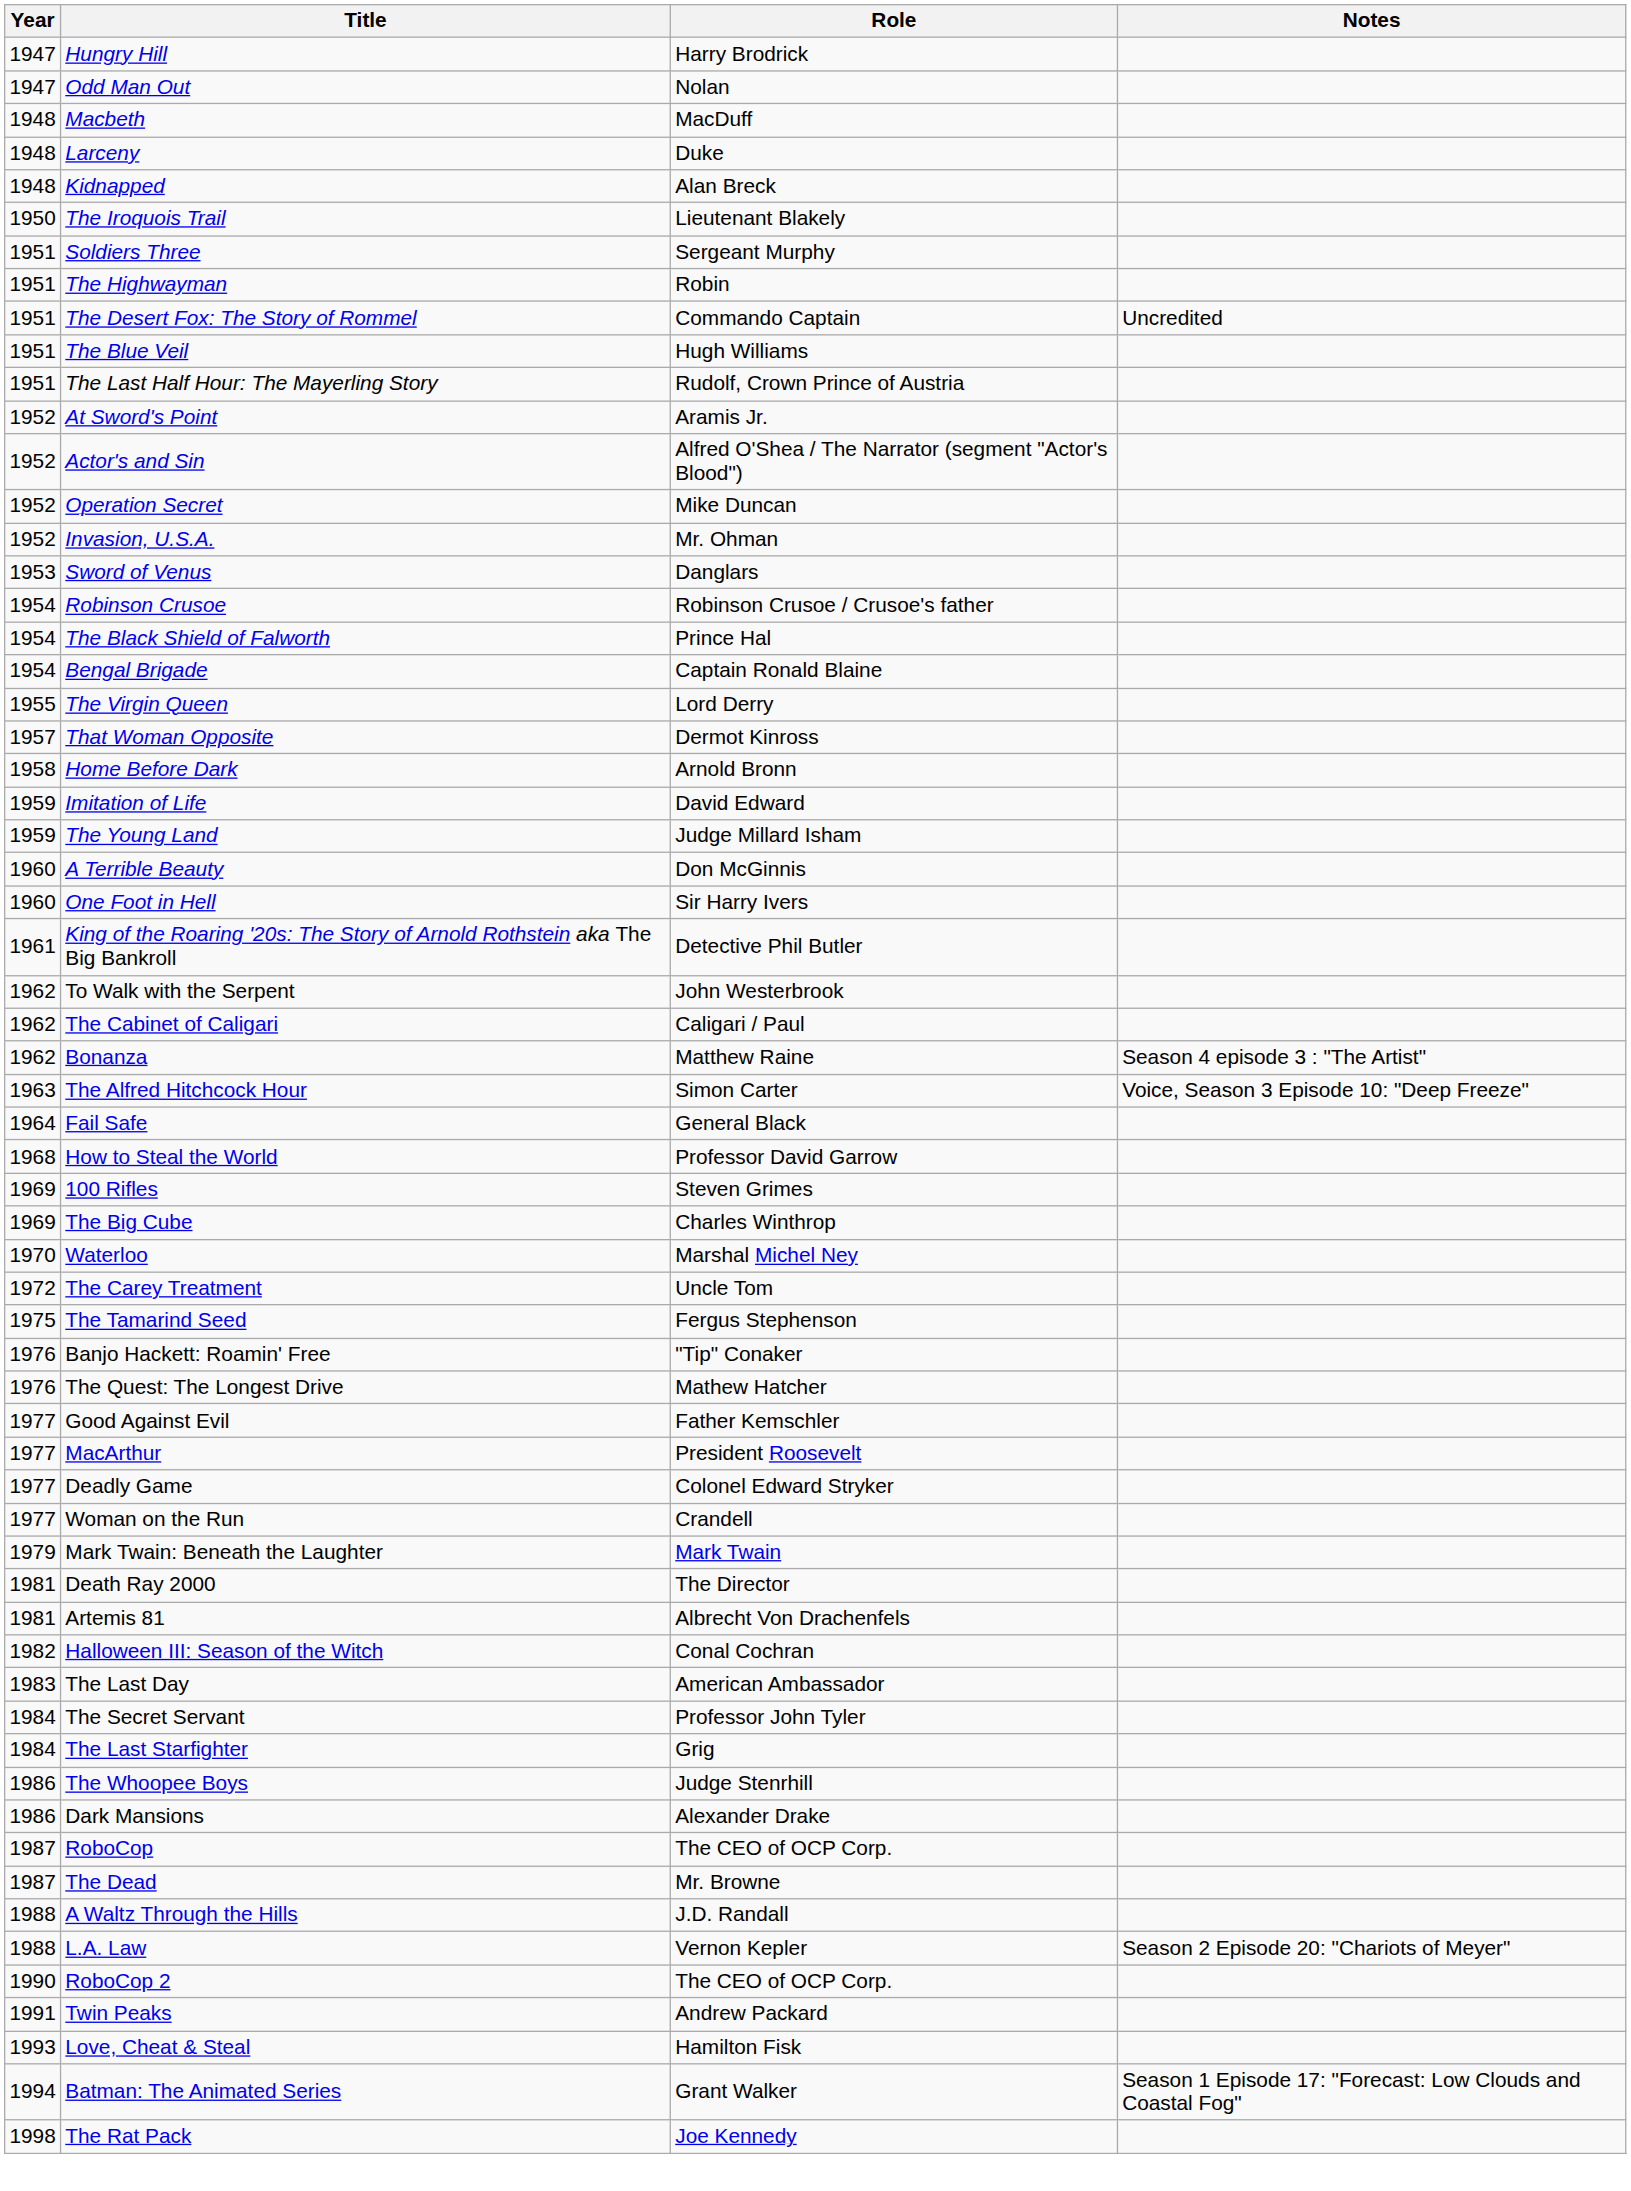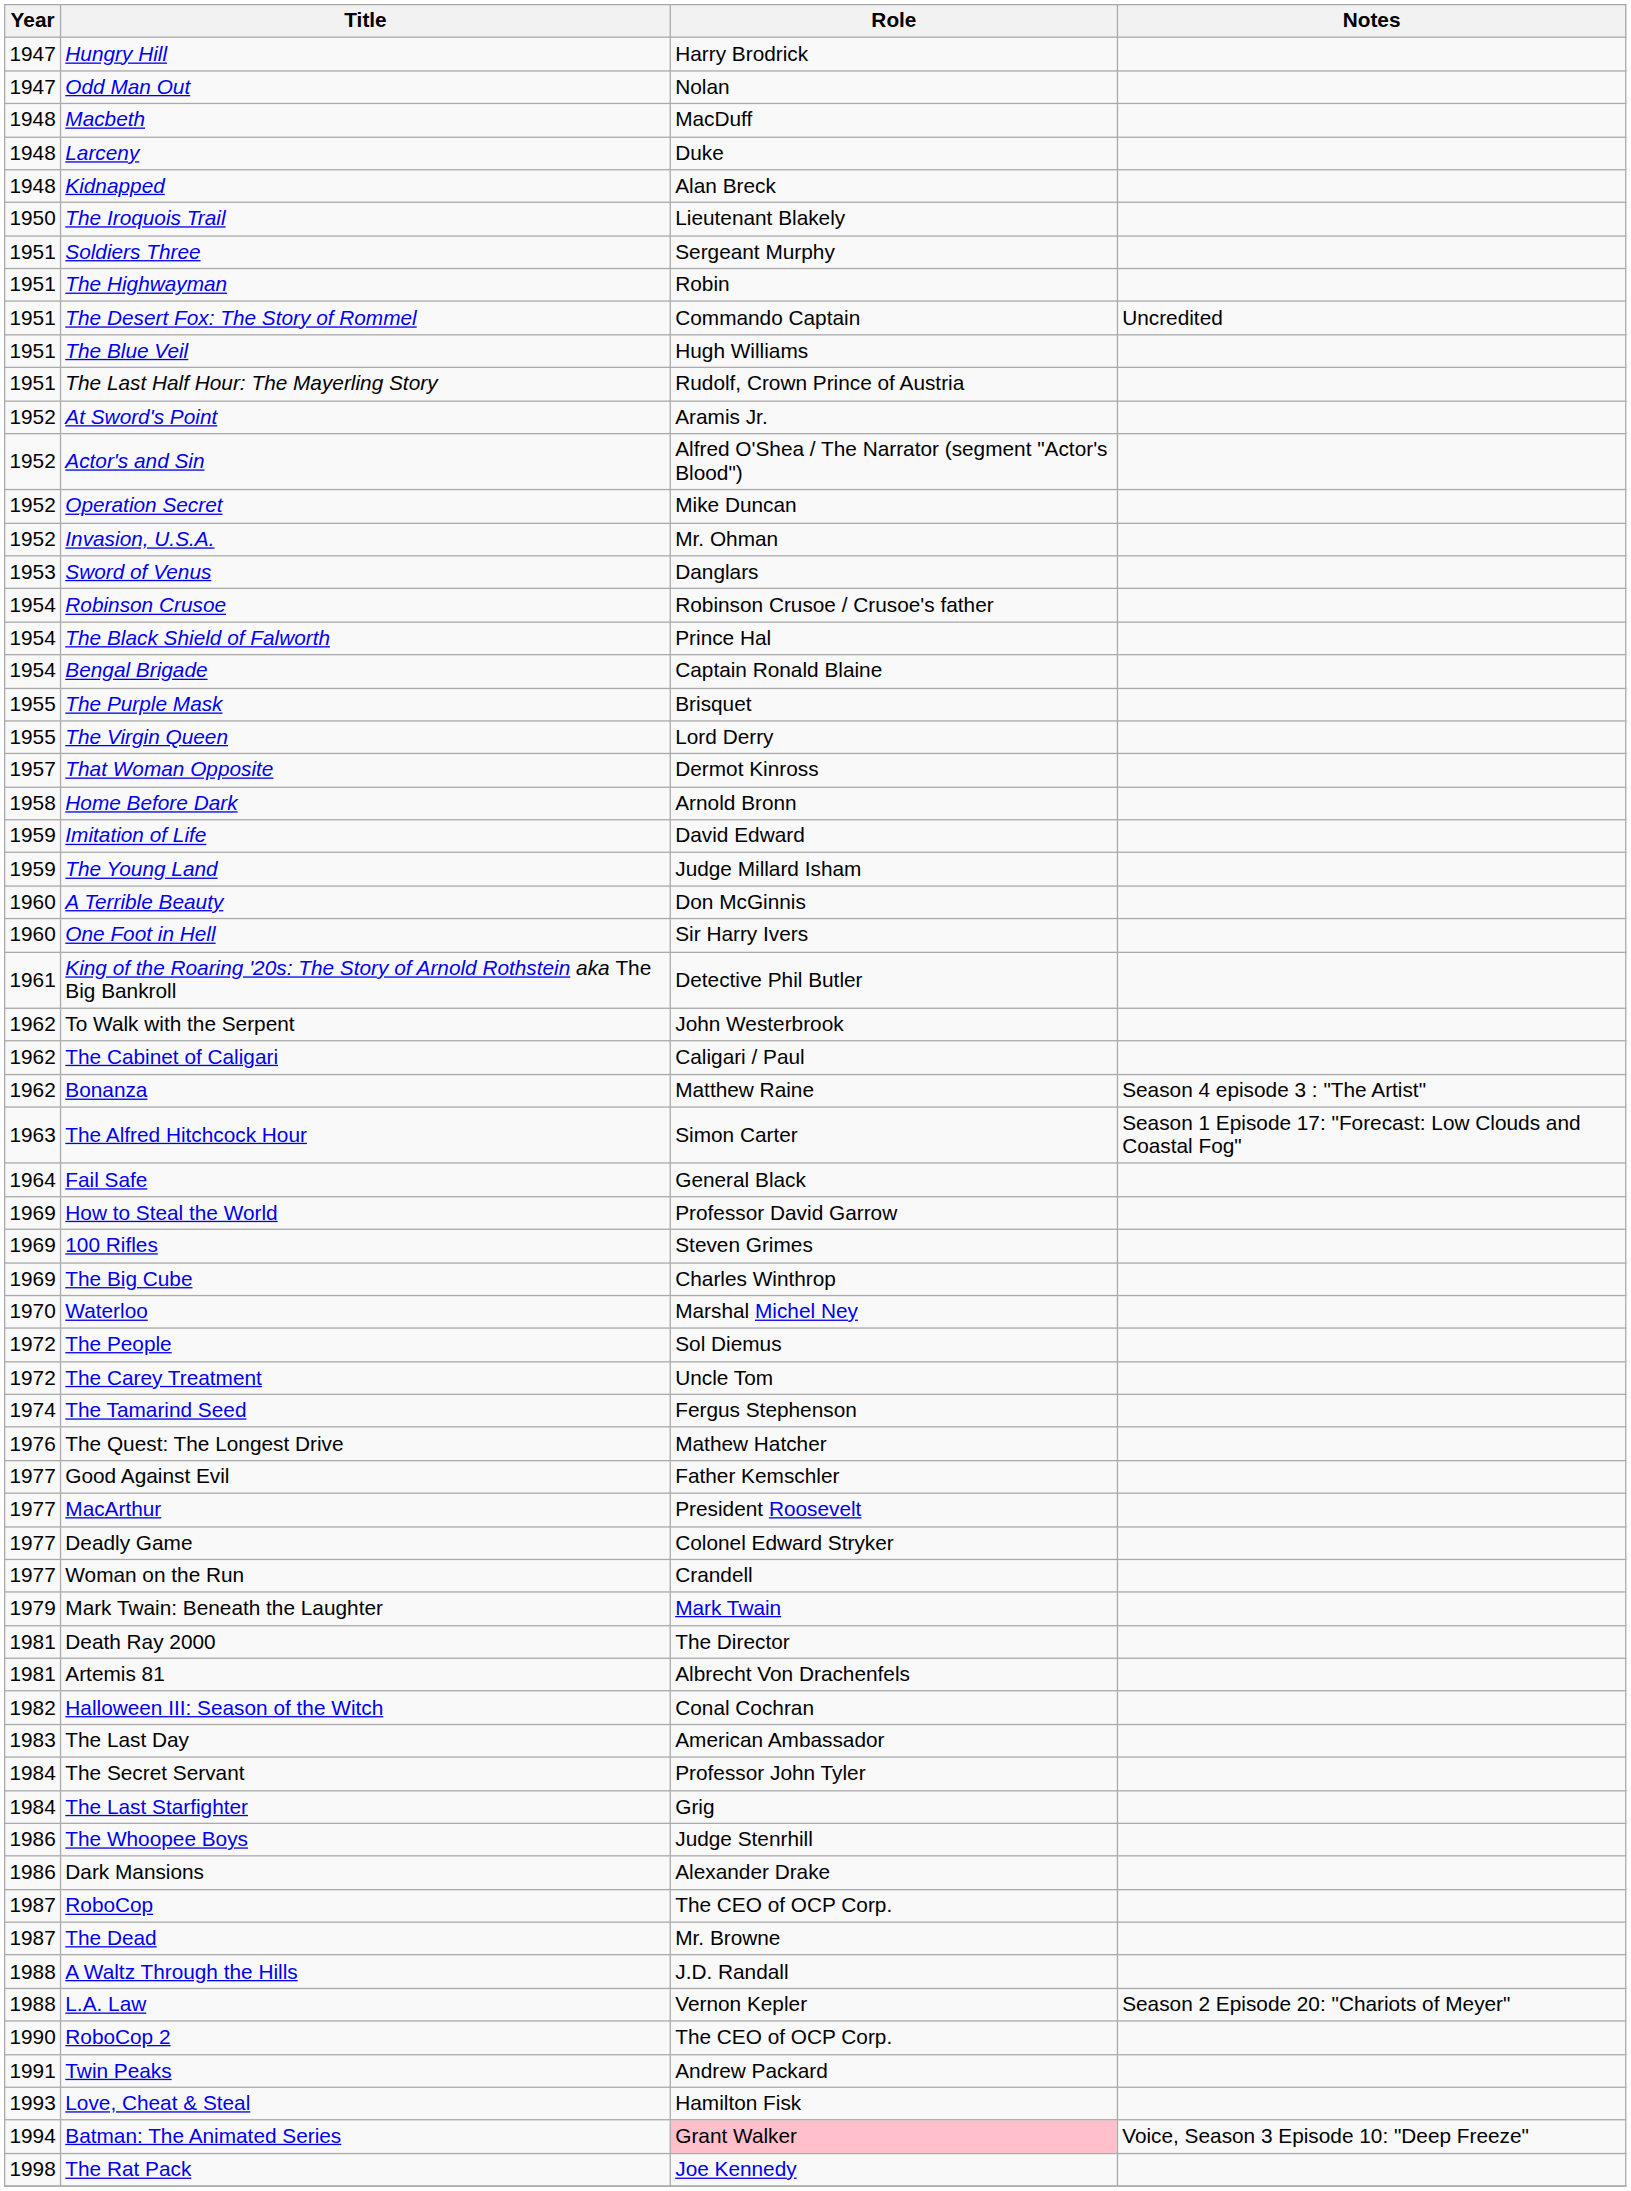+ row: 1955 | The Purple Mask | Brisquet
The Alfred Hitchcock Hour | Notes: Voice, Season 3 Episode 10: "Deep Freeze" -> Season 1 Episode 17: "Forecast: Low Clouds and Coastal Fog"
How to Steal the World | Year: 1968 -> 1969
+ row: 1972 | The People | Sol Diemus
The Tamarind Seed | Year: 1975 -> 1974
- row: 1976 | Banjo Hackett: Roamin' Free | "Tip" Conaker
Batman: The Animated Series | Role: no background -> pink background
Batman: The Animated Series | Notes: Season 1 Episode 17: "Forecast: Low Clouds and Coastal Fog" -> Voice, Season 3 Episode 10: "Deep Freeze"
